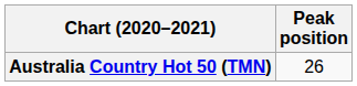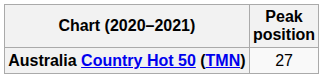Australia Country Hot 50 (TMN) | Peak position: 26 -> 27
